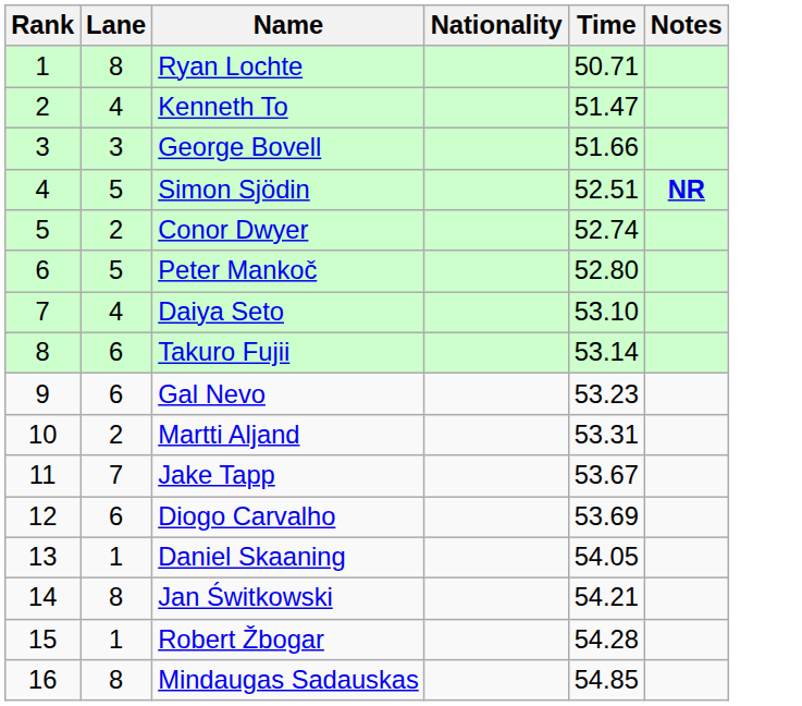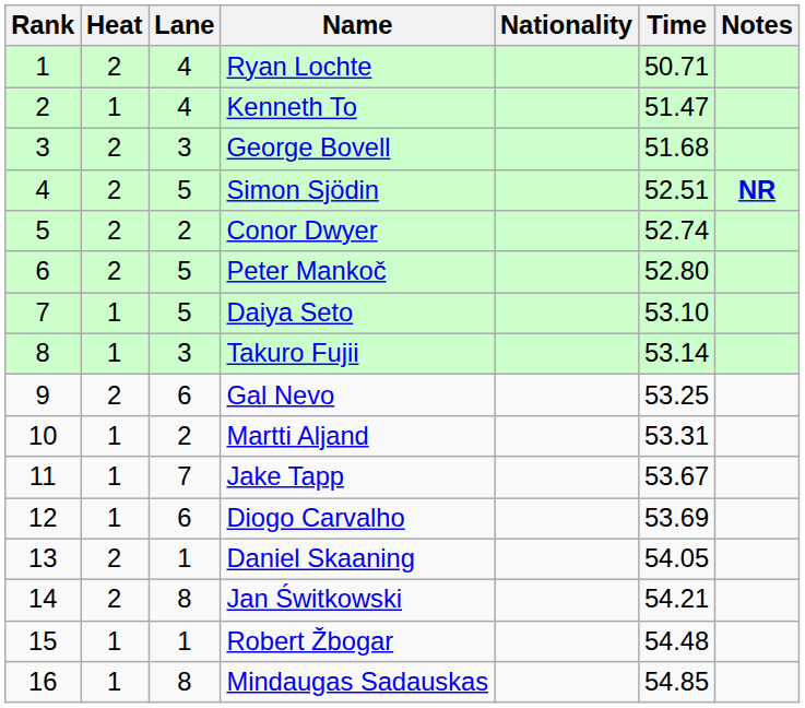+ column: Heat | 2 | 1 | 2 | 2 | 2 | 2 | 1 | 1 | 2 | 1 | 1 | 1 | 2 | 2 | 1 | 1
Ryan Lochte | Lane: 8 -> 4
George Bovell | Time: 51.66 -> 51.68
Daiya Seto | Lane: 4 -> 5
Takuro Fujii | Lane: 6 -> 3
Gal Nevo | Time: 53.23 -> 53.25
Robert Žbogar | Time: 54.28 -> 54.48
